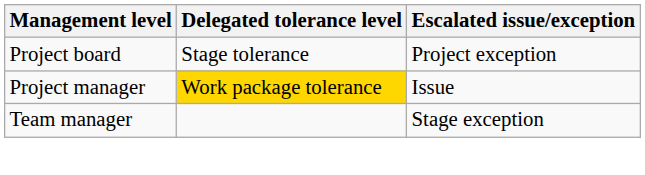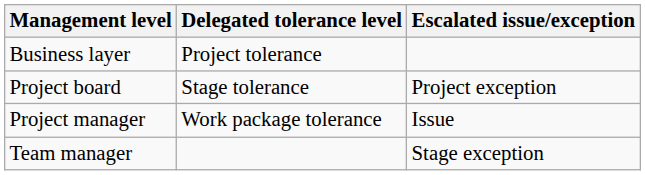+ row: Business layer | Project tolerance
Project manager | Delegated tolerance level: gold background -> no background
